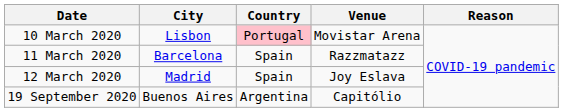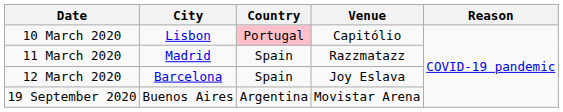10 March 2020 | Venue: Movistar Arena -> Capitólio
11 March 2020 | City: Barcelona -> Madrid
12 March 2020 | City: Madrid -> Barcelona
19 September 2020 | Venue: Capitólio -> Movistar Arena
